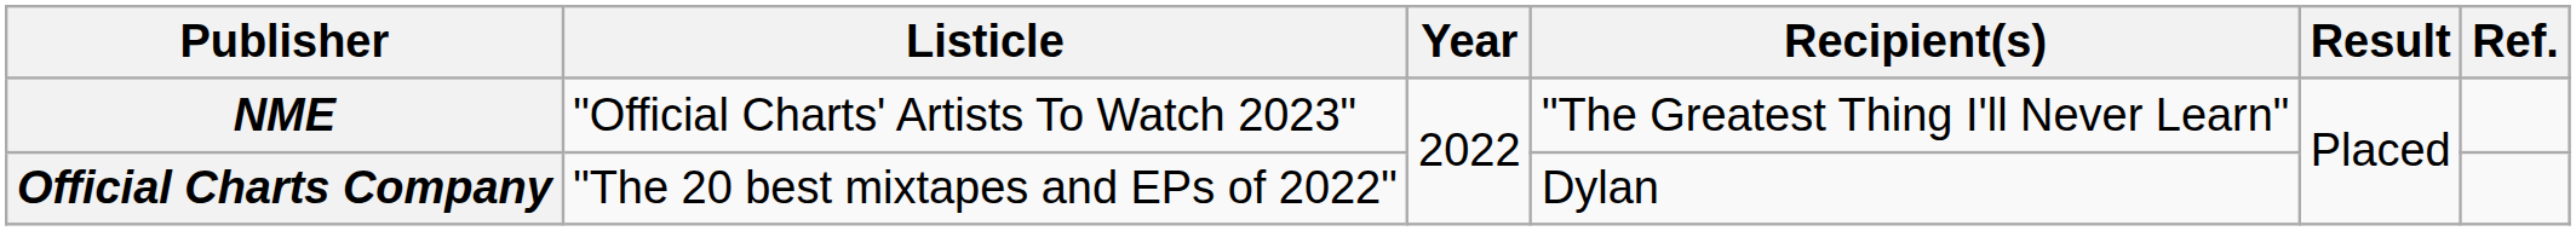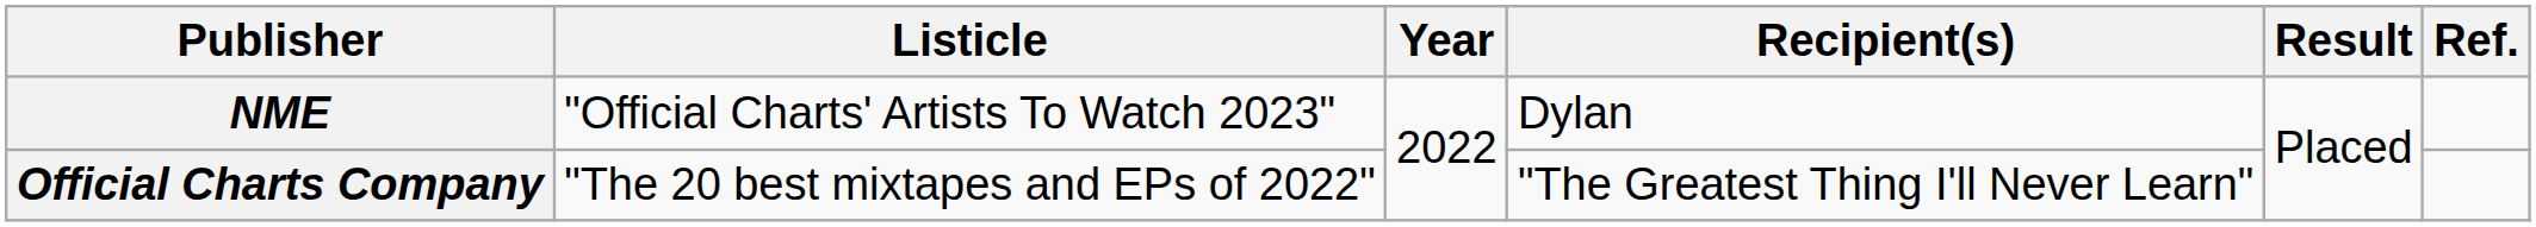NME | Recipient(s): "The Greatest Thing I'll Never Learn" -> Dylan
Official Charts Company | Recipient(s): Dylan -> "The Greatest Thing I'll Never Learn"
